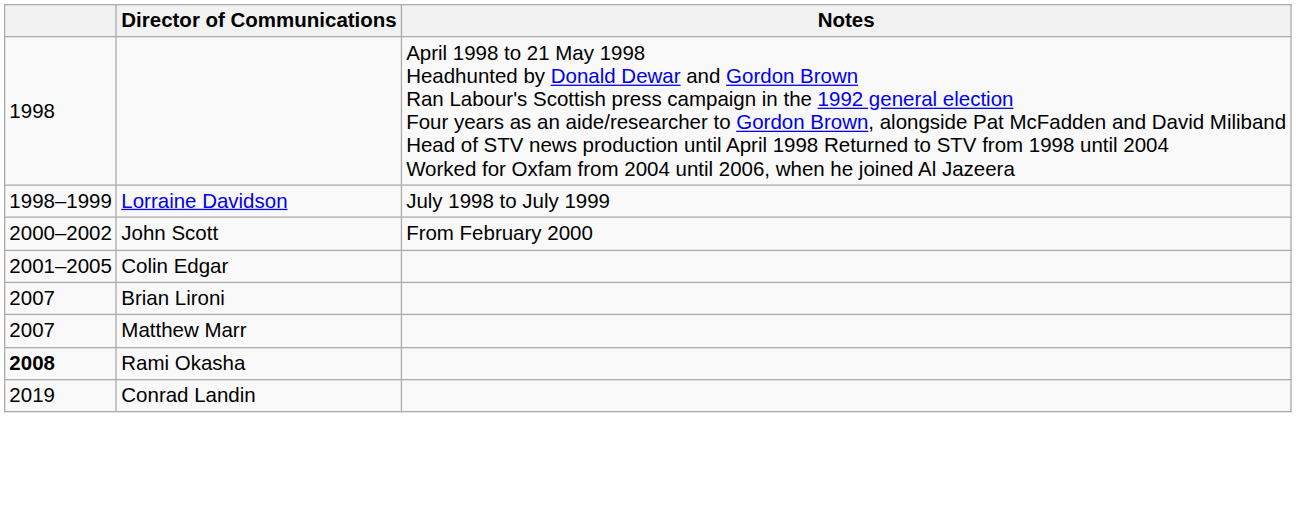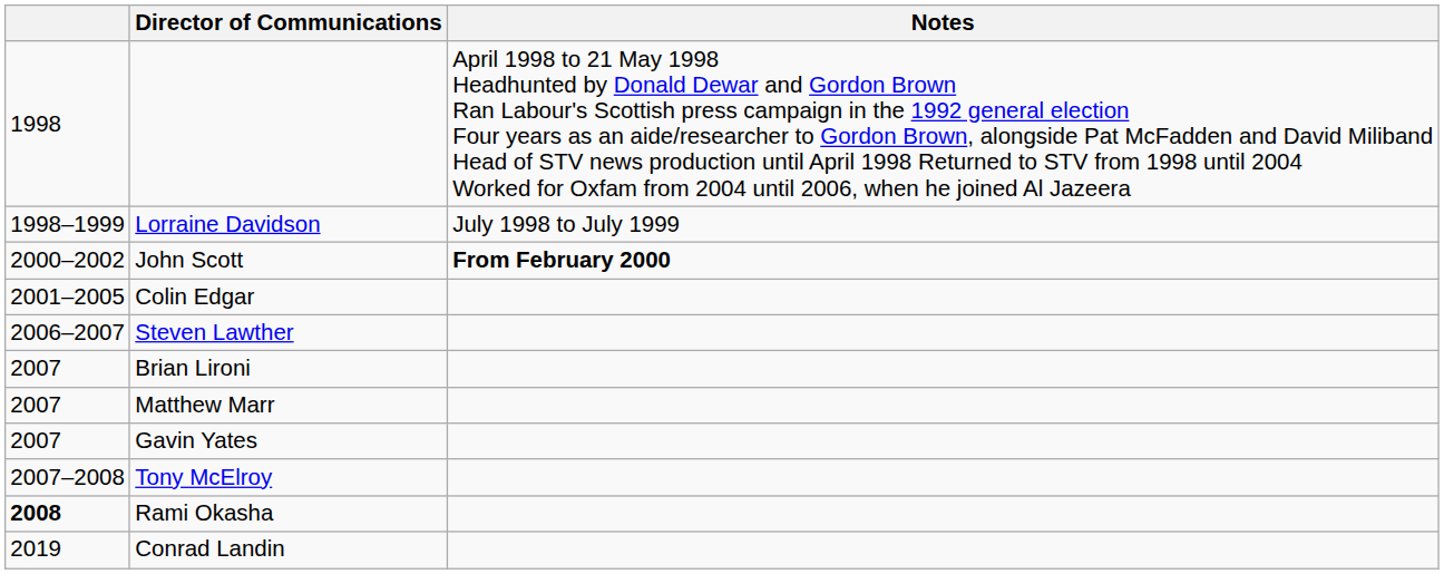John Scott | Notes: normal -> bold
+ row: 2006–2007 | Steven Lawther
+ row: 2007 | Gavin Yates
+ row: 2007–2008 | Tony McElroy
